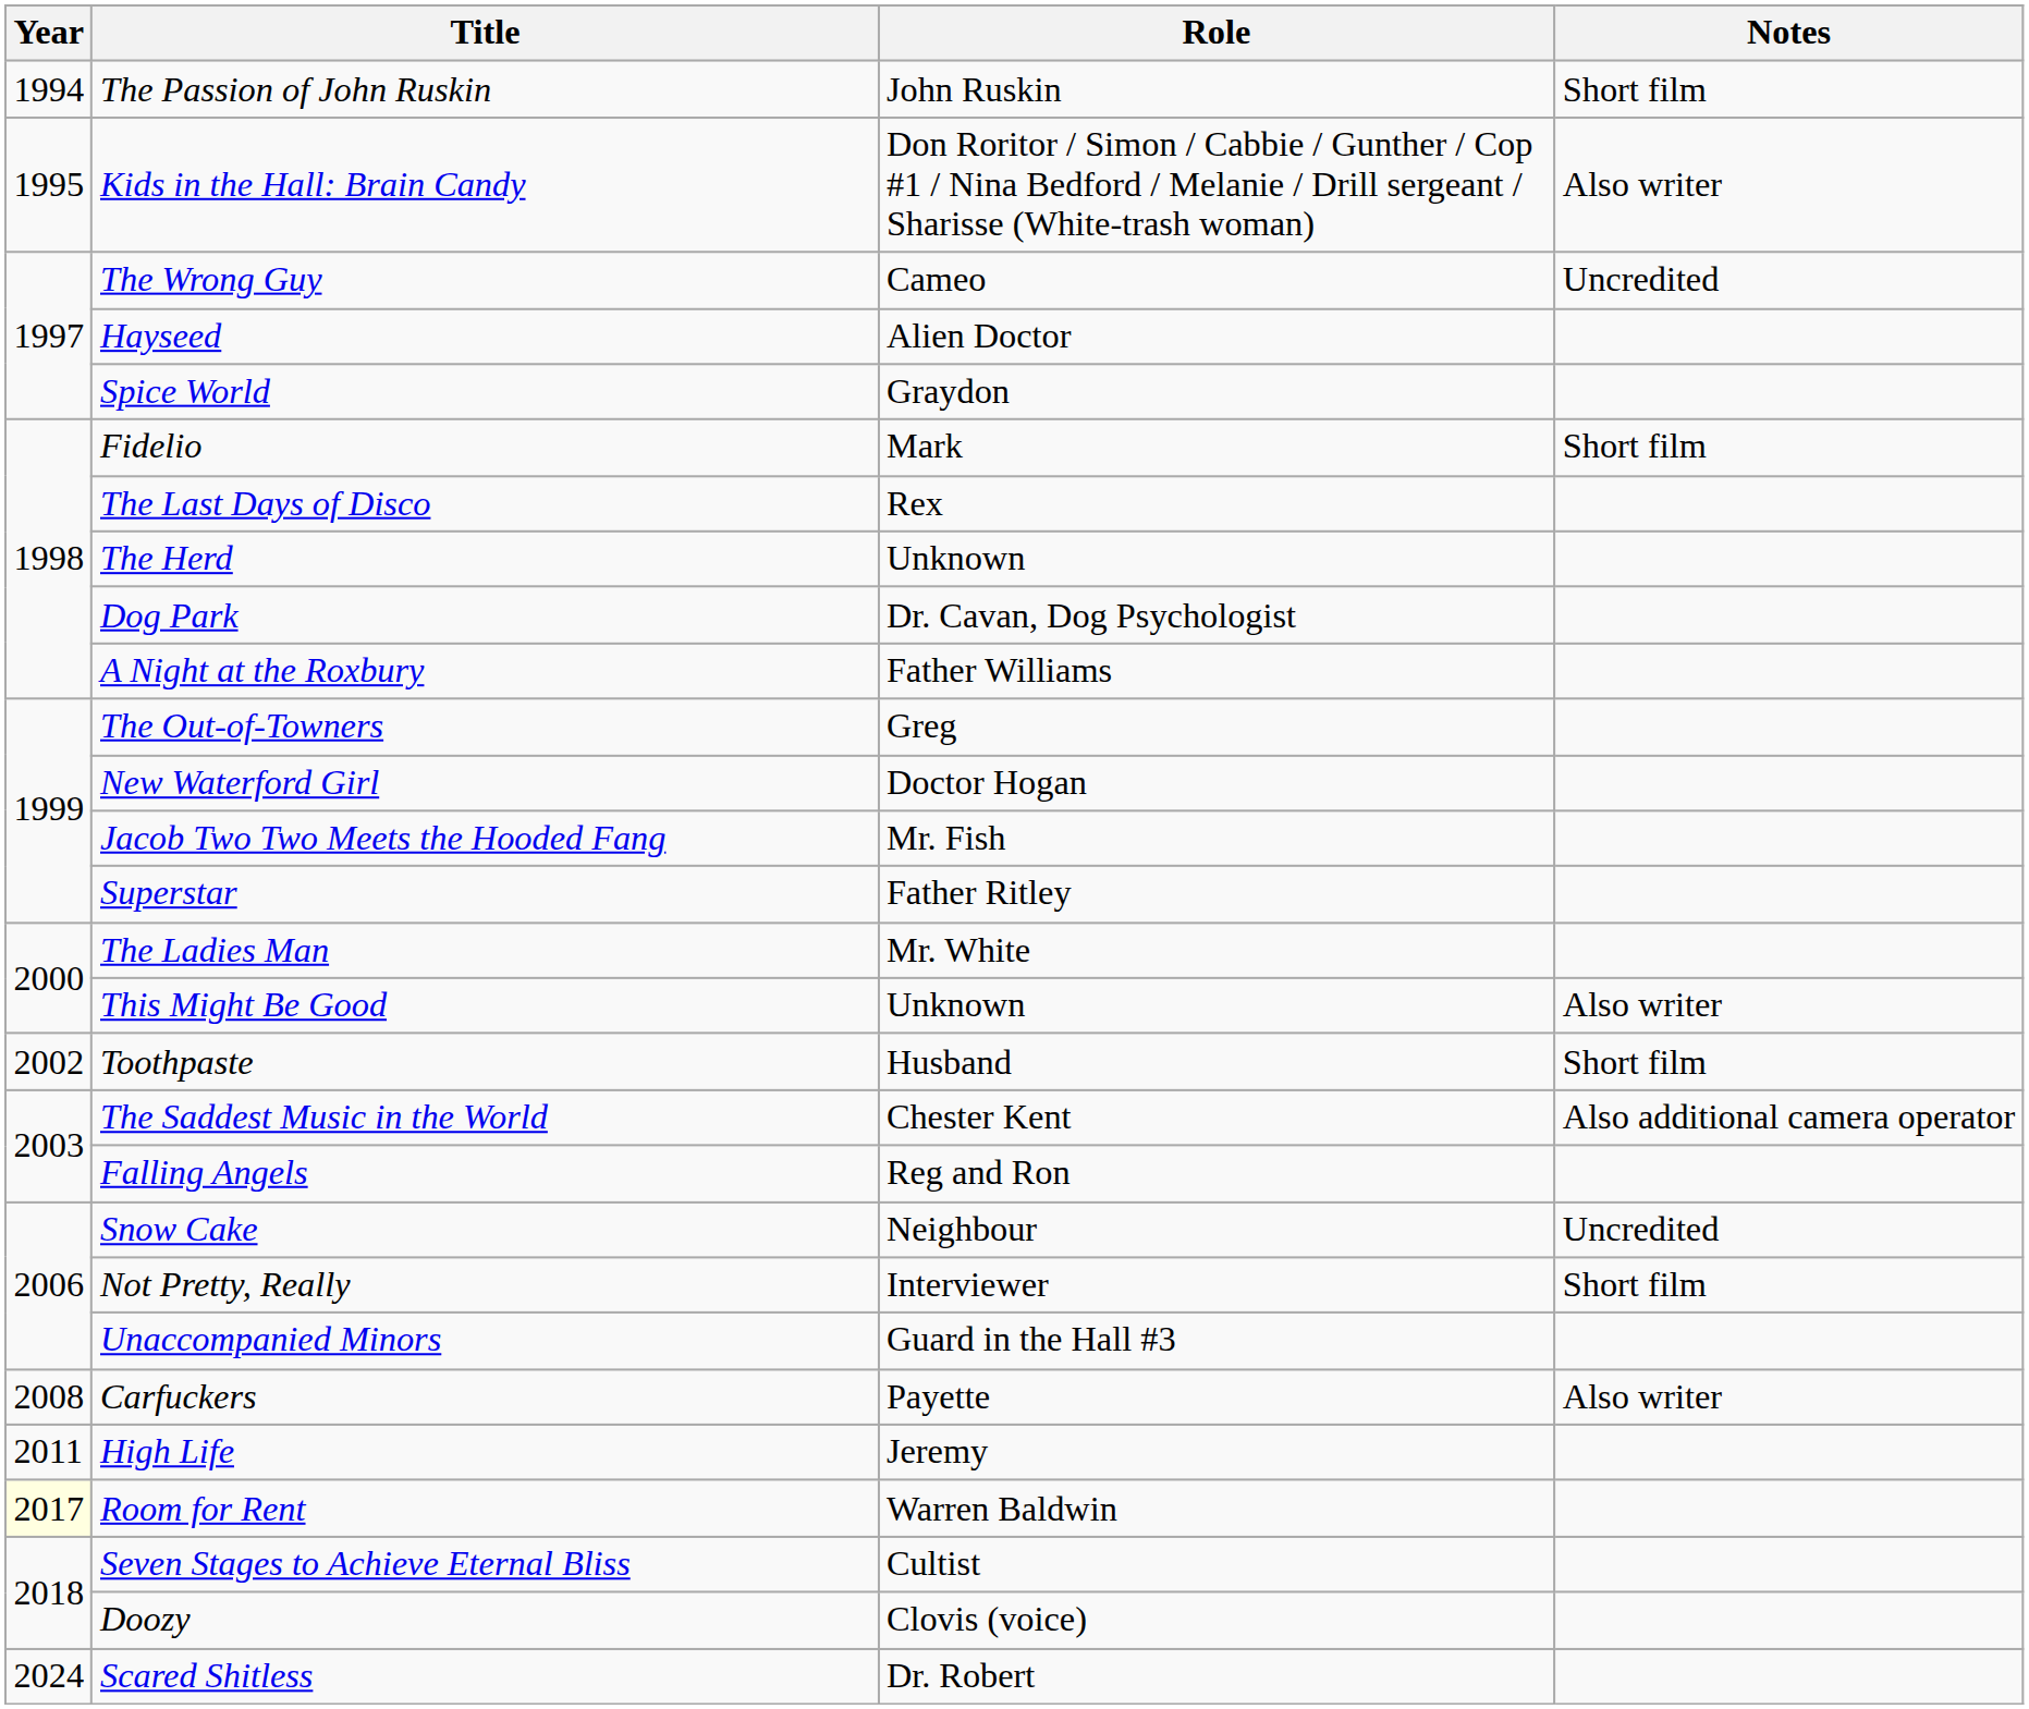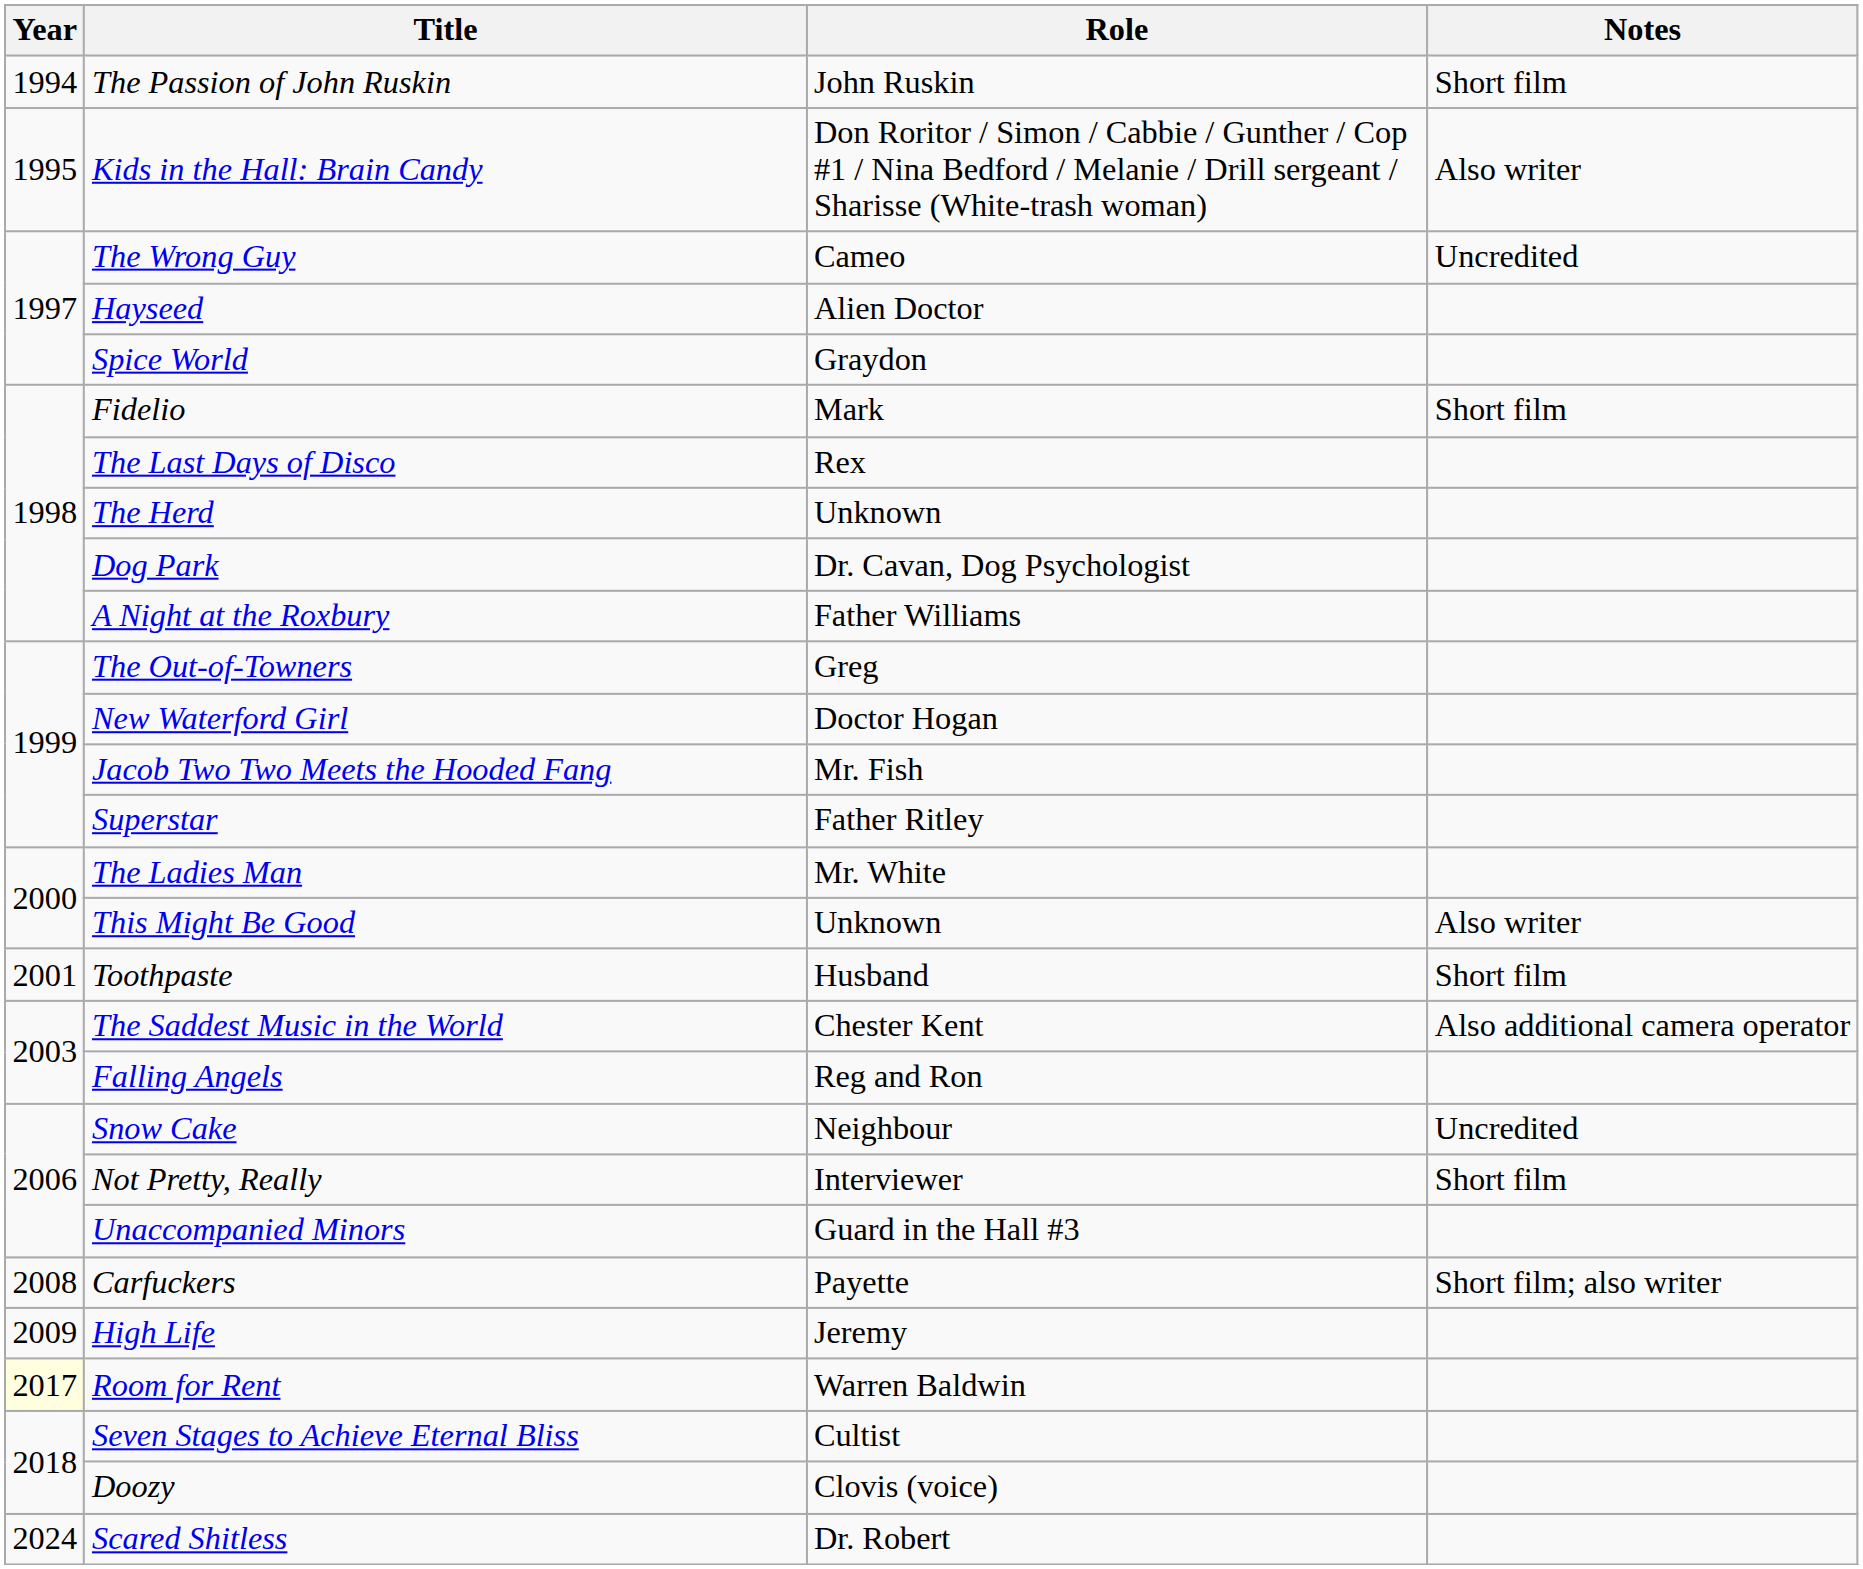Toothpaste | Year: 2002 -> 2001
Carfuckers | Notes: Also writer -> Short film; also writer
High Life | Year: 2011 -> 2009
